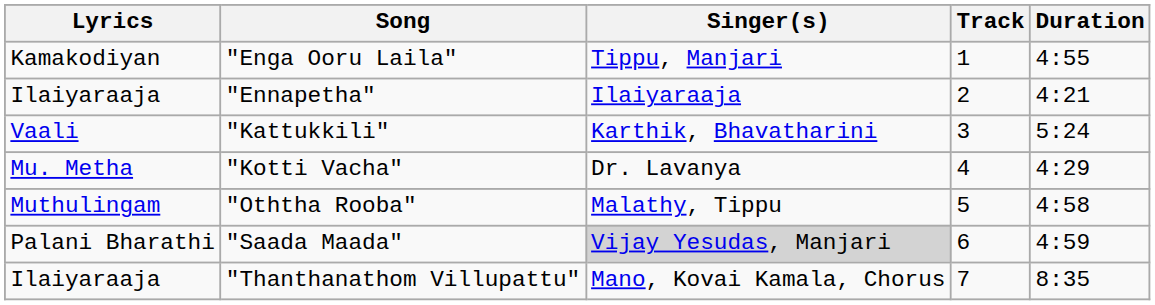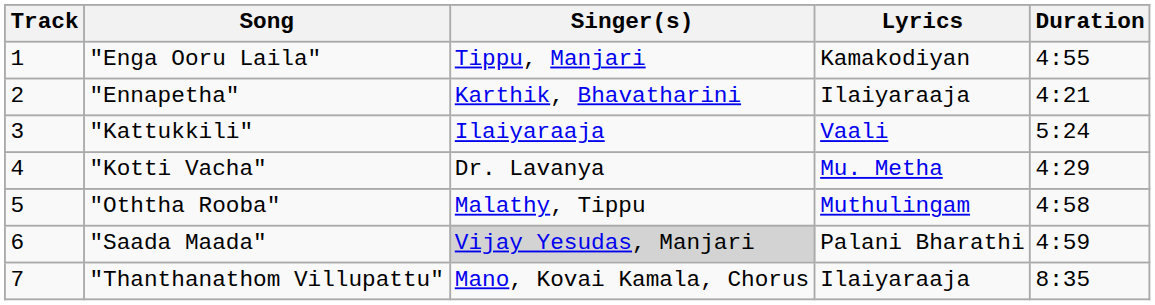columns swapped: Track <-> Lyrics
"Ennapetha" | Singer(s): Ilaiyaraaja -> Karthik, Bhavatharini
"Kattukkili" | Singer(s): Karthik, Bhavatharini -> Ilaiyaraaja
